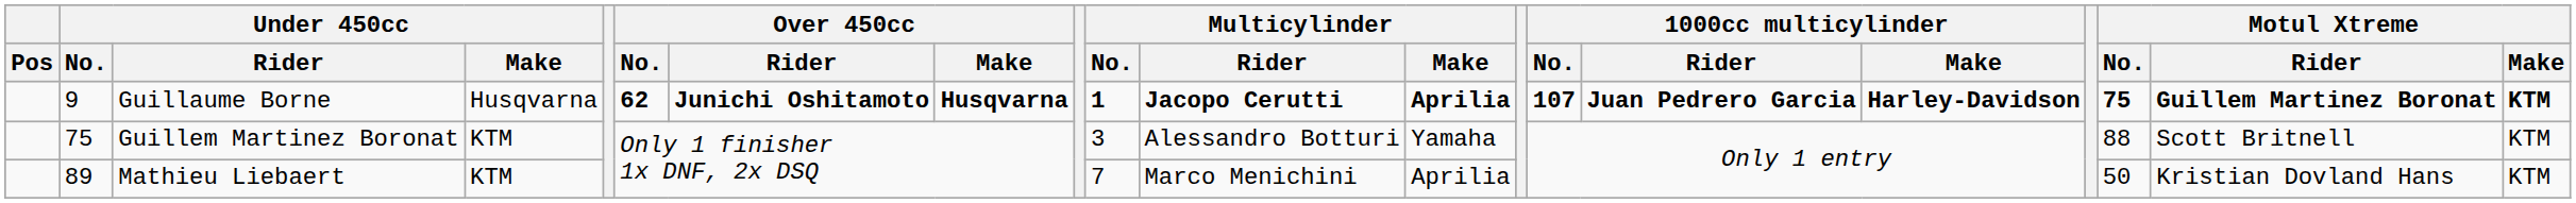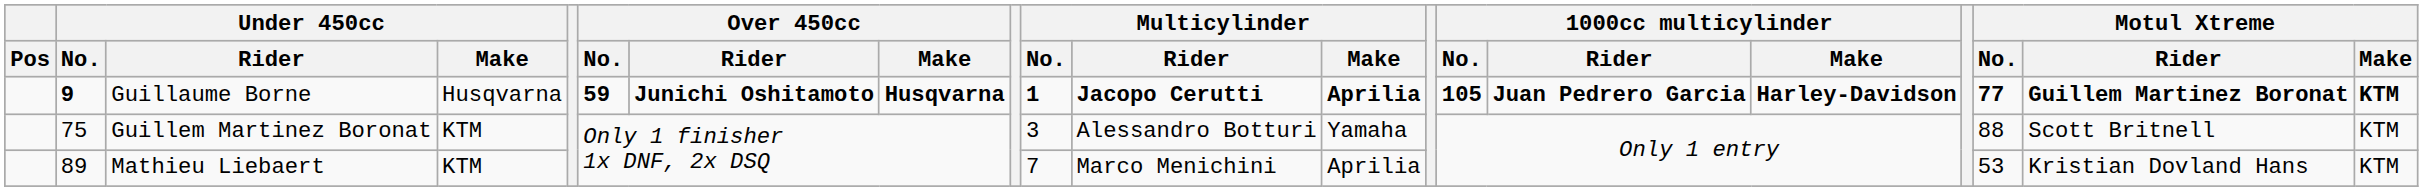Guillaume Borne | Under 450cc / No.: normal -> bold
Guillaume Borne | Over 450cc / No.: 62 -> 59
Guillaume Borne | 1000cc multicylinder / No.: 107 -> 105
Guillaume Borne | Motul Xtreme / No.: 75 -> 77
Mathieu Liebaert | Motul Xtreme / No.: 50 -> 53
